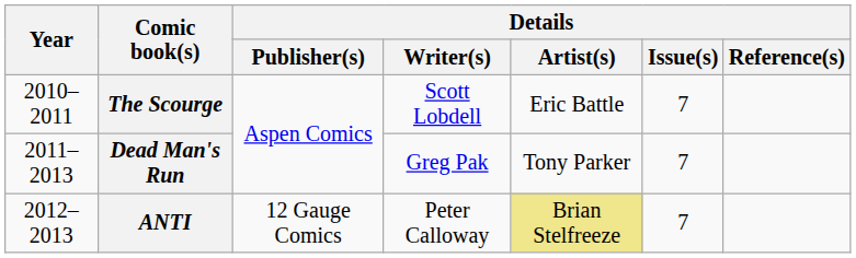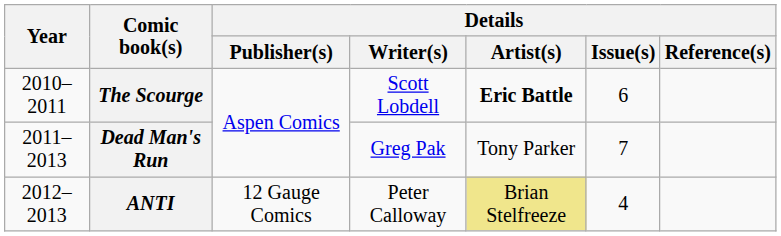The Scourge | Details / Artist(s): normal -> bold
The Scourge | Details / Issue(s): 7 -> 6
ANTI | Details / Issue(s): 7 -> 4
